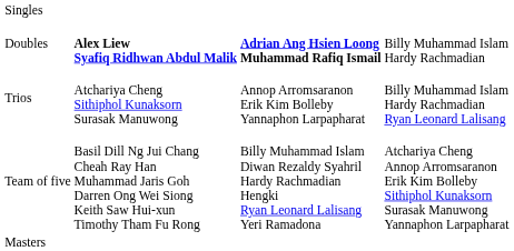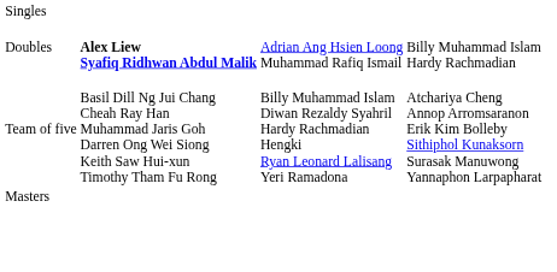Doubles | column 3: bold -> normal
- row: Trios | Atchariya Cheng Sithiphol Kunaksorn Surasak Manuwong | Annop Arromsaranon Erik Kim Bolleby Yannaphon Larpapharat | Billy Muhammad Islam Hardy Rachmadian Ryan Leonard Lalisang
